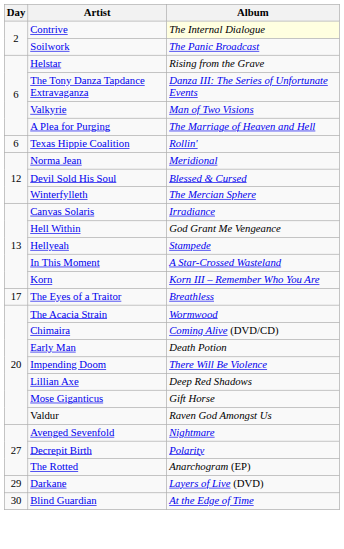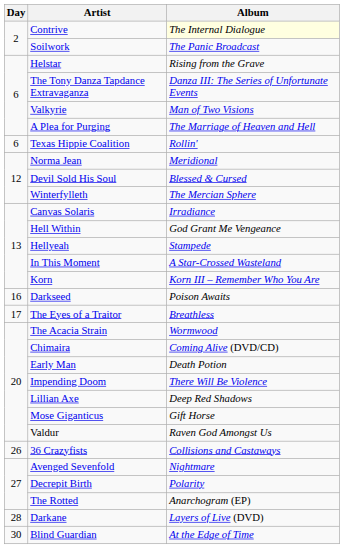+ row: 16 | Darkseed | Poison Awaits
+ row: 26 | 36 Crazyfists | Collisions and Castaways
Darkane | Day: 29 -> 28
